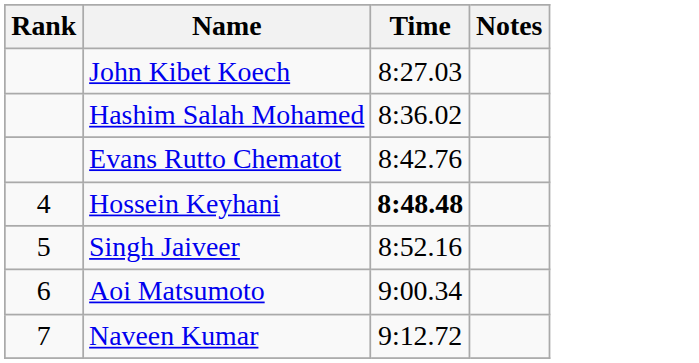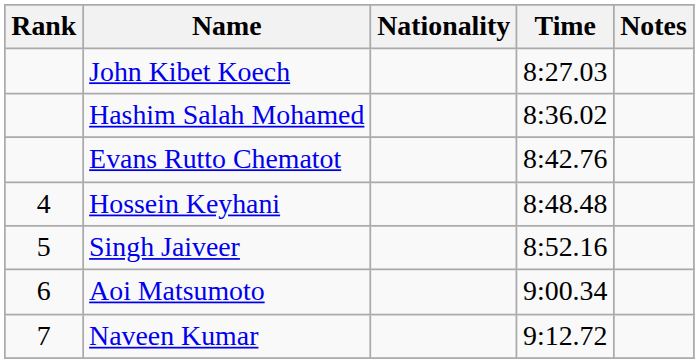+ column: Nationality
Hossein Keyhani | Time: bold -> normal
